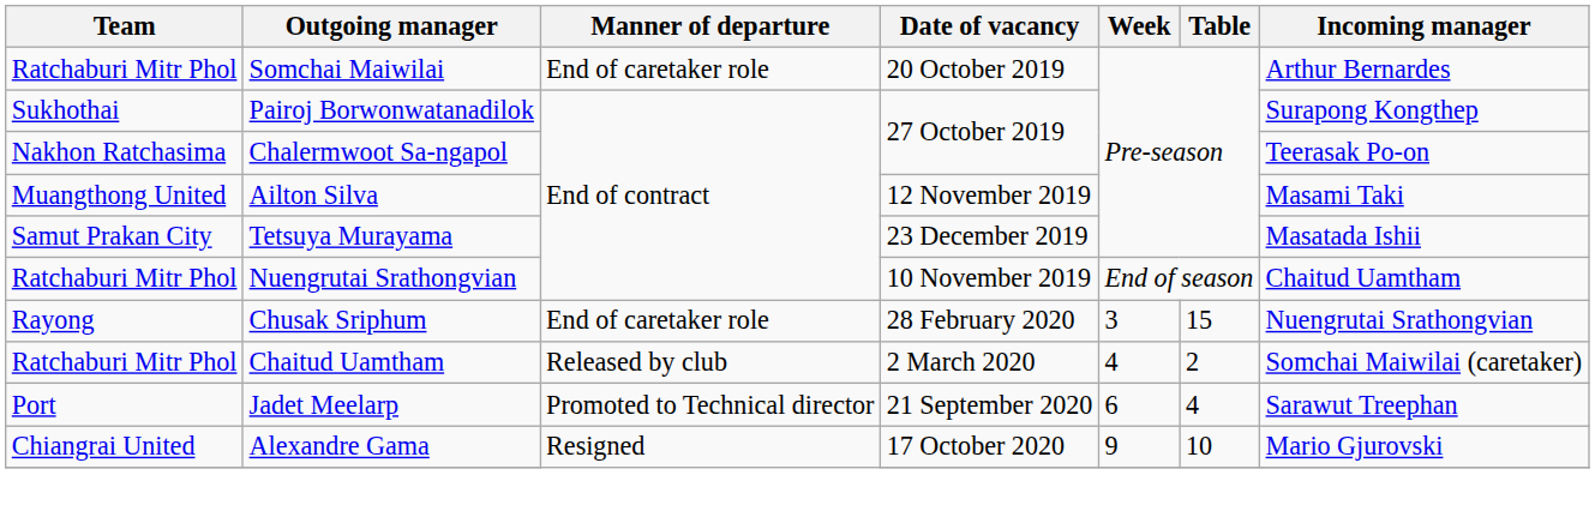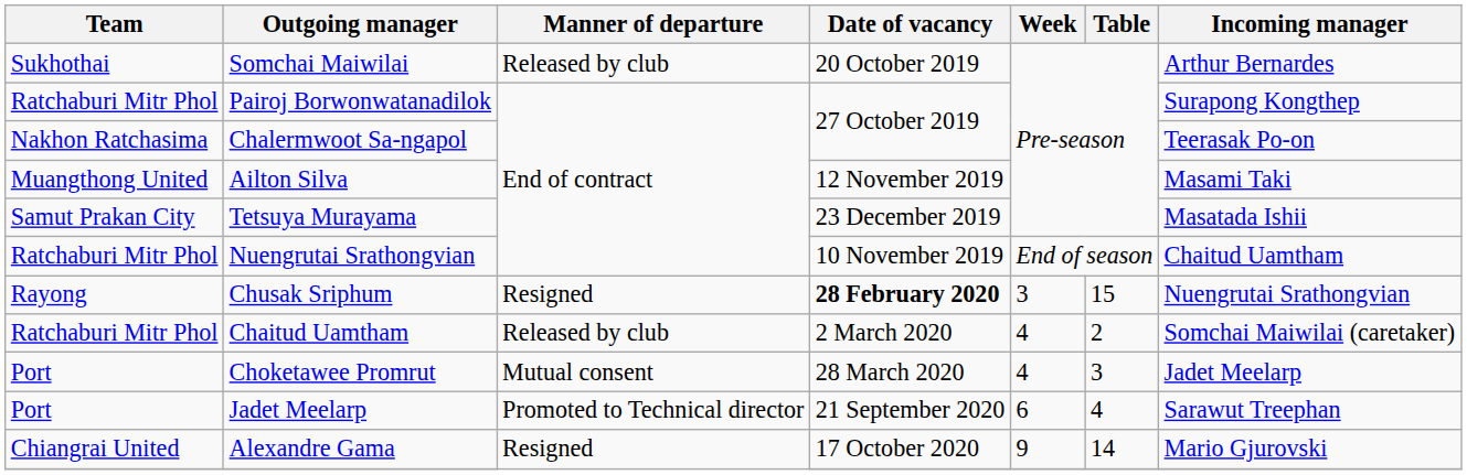Somchai Maiwilai | Team: Ratchaburi Mitr Phol -> Sukhothai
Somchai Maiwilai | Manner of departure: End of caretaker role -> Released by club
Pairoj Borwonwatanadilok | Team: Sukhothai -> Ratchaburi Mitr Phol
Chusak Sriphum | Manner of departure: End of caretaker role -> Resigned
Chusak Sriphum | Date of vacancy: normal -> bold
+ row: Port | Choketawee Promrut | Mutual consent | 28 March 2020 | 4 | 3 | Jadet Meelarp
Alexandre Gama | Table: 10 -> 14
